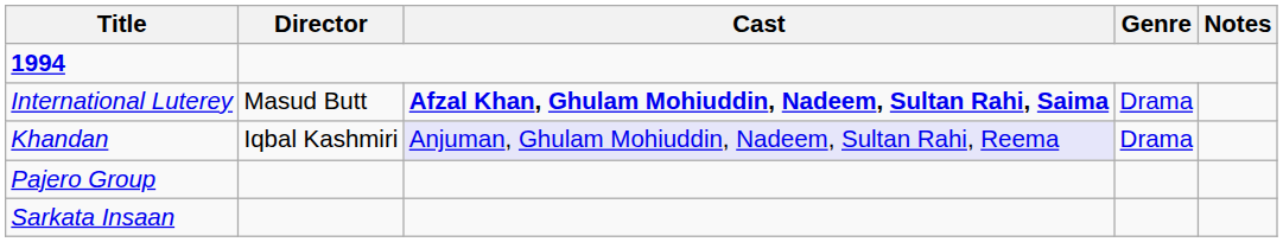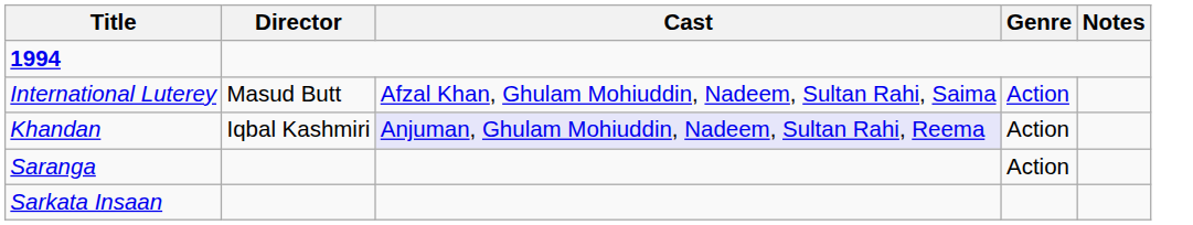International Luterey | Cast: bold -> normal
International Luterey | Genre: Drama -> Action
Khandan | Genre: Drama -> Action
- row: Pajero Group
+ row: Saranga | Action
